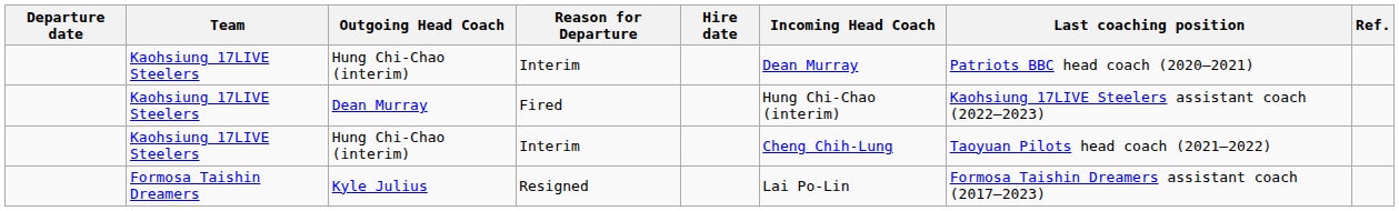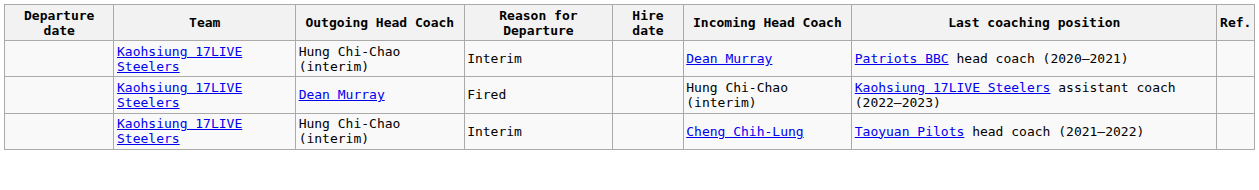- row: Formosa Taishin Dreamers | Kyle Julius | Resigned | Lai Po-Lin | Formosa Taishin Dreamers assistant coach (2017–2023)
